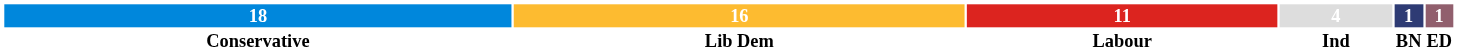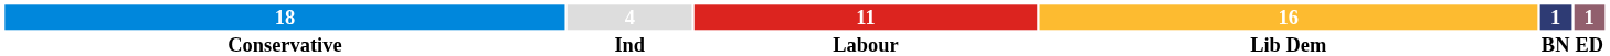columns swapped: 16 <-> 4
